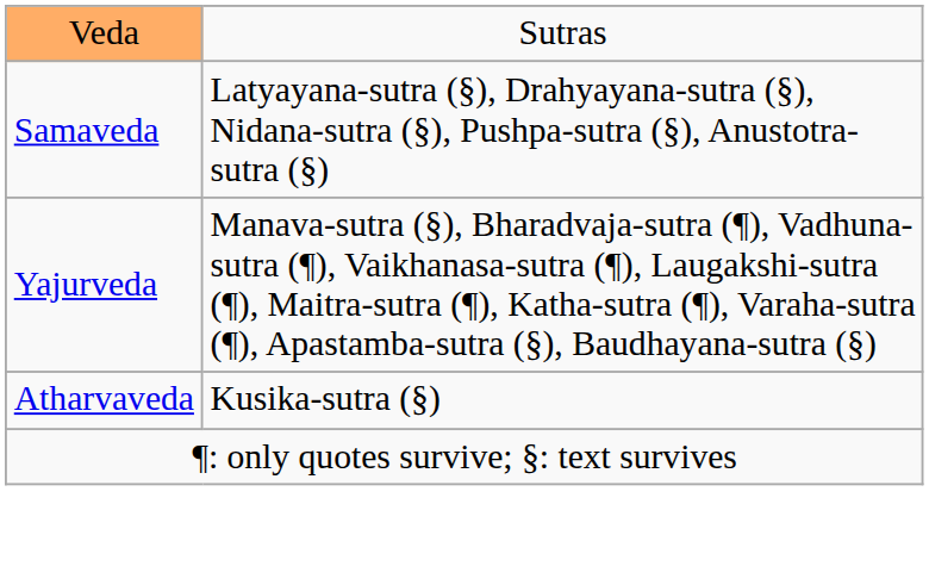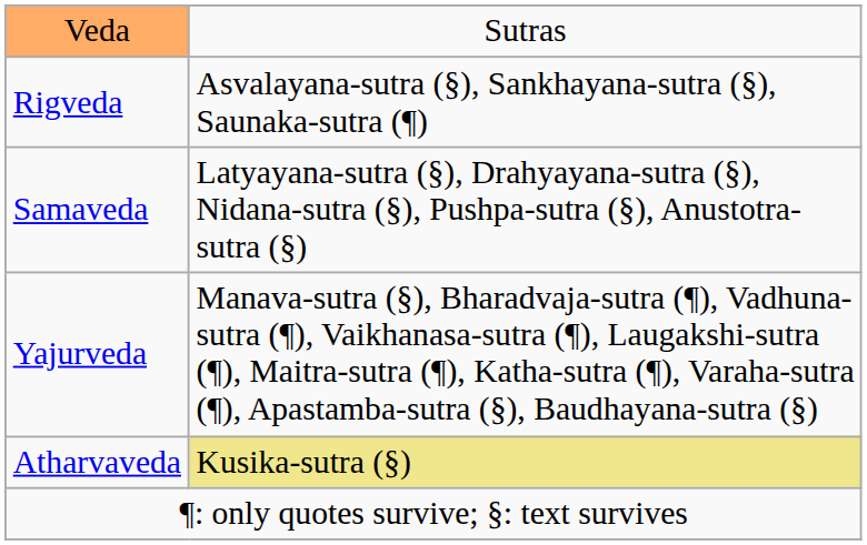+ row: Rigveda | Asvalayana-sutra (§), Sankhayana-sutra (§), Saunaka-sutra (¶)
Atharvaveda | column 2: no background -> khaki background
